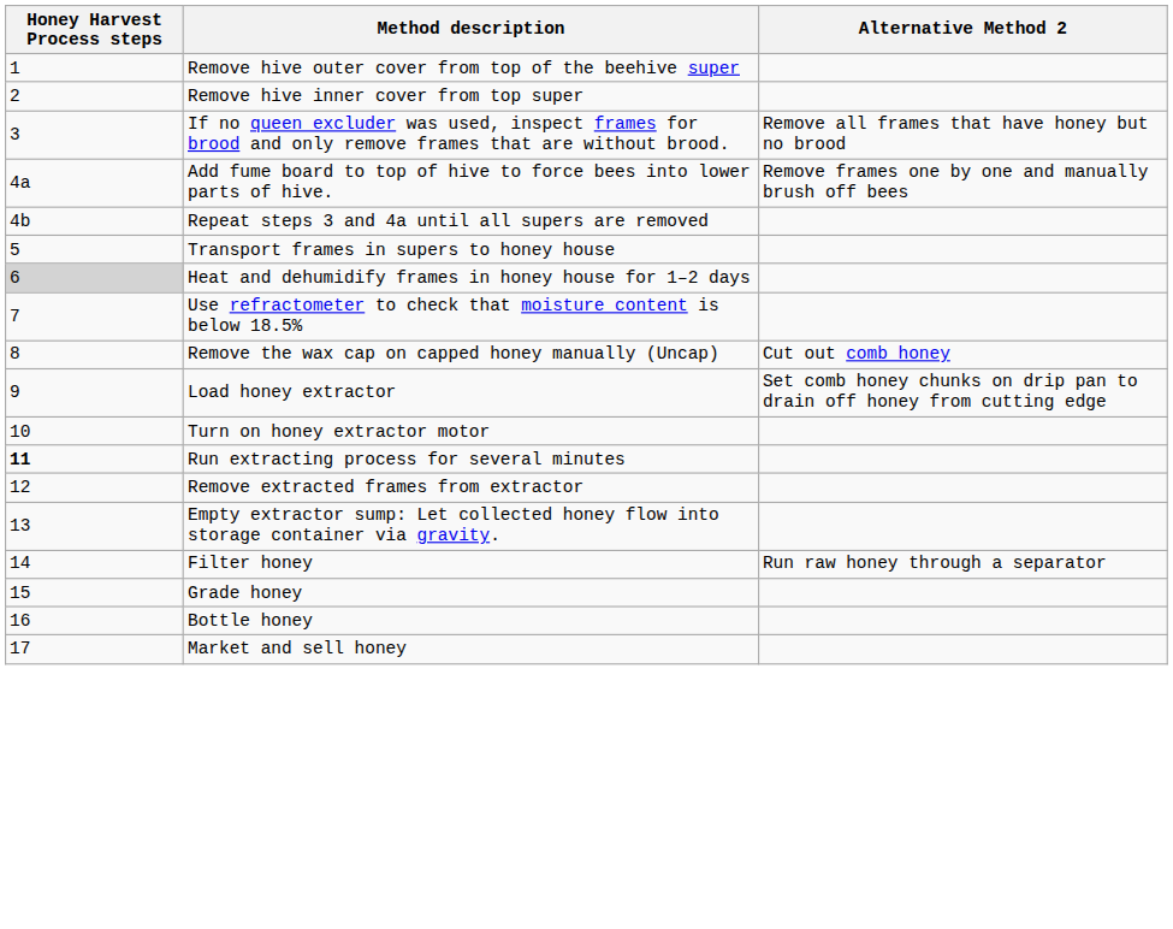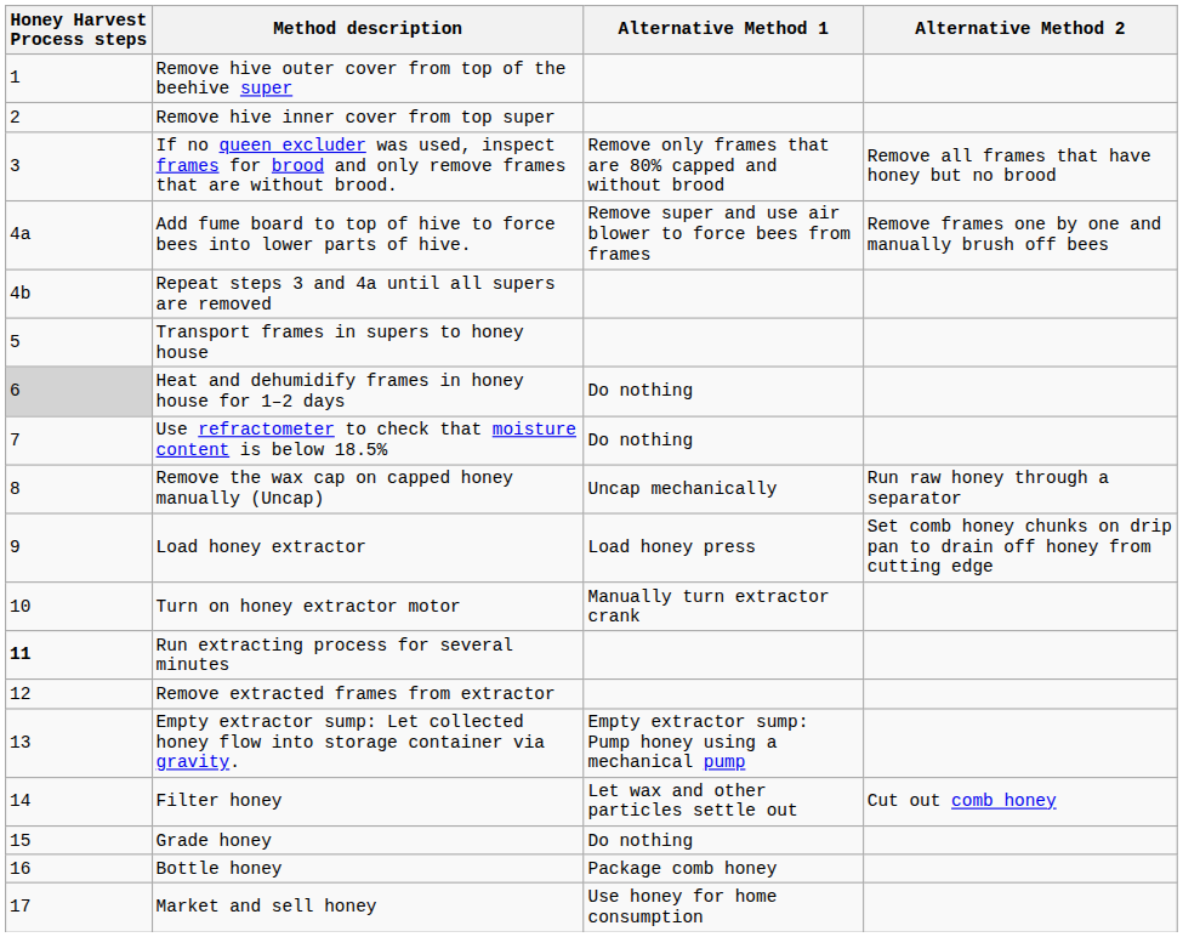+ column: Alternative Method 1 | Remove only frames that are 80% capped and without brood | Remove super and use air blower to force bees from frames | Do nothing | Do nothing | Uncap mechanically | Load honey press | Manually turn extractor crank | Empty extractor sump: Pump honey using a mechanical pump | Let wax and other particles settle out | Do nothing | Package comb honey | Use honey for home consumption
Remove the wax cap on capped honey manually (Uncap) | Alternative Method 2: Cut out comb honey -> Run raw honey through a separator
Filter honey | Alternative Method 2: Run raw honey through a separator -> Cut out comb honey
